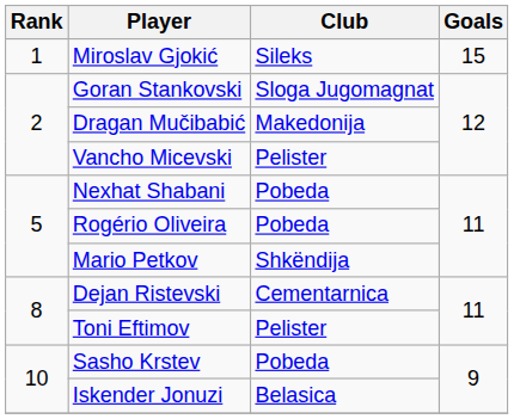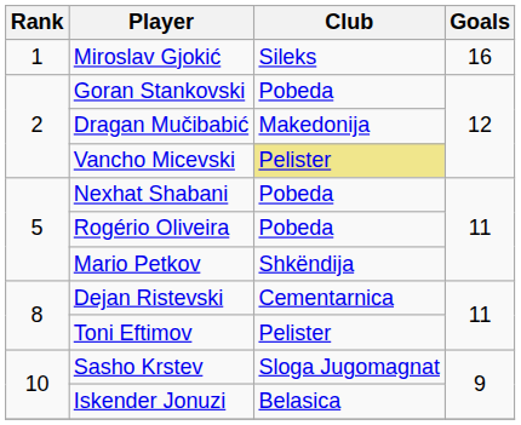Miroslav Gjokić | Goals: 15 -> 16
Goran Stankovski | Club: Sloga Jugomagnat -> Pobeda
Vancho Micevski | Club: no background -> khaki background
Sasho Krstev | Club: Pobeda -> Sloga Jugomagnat
